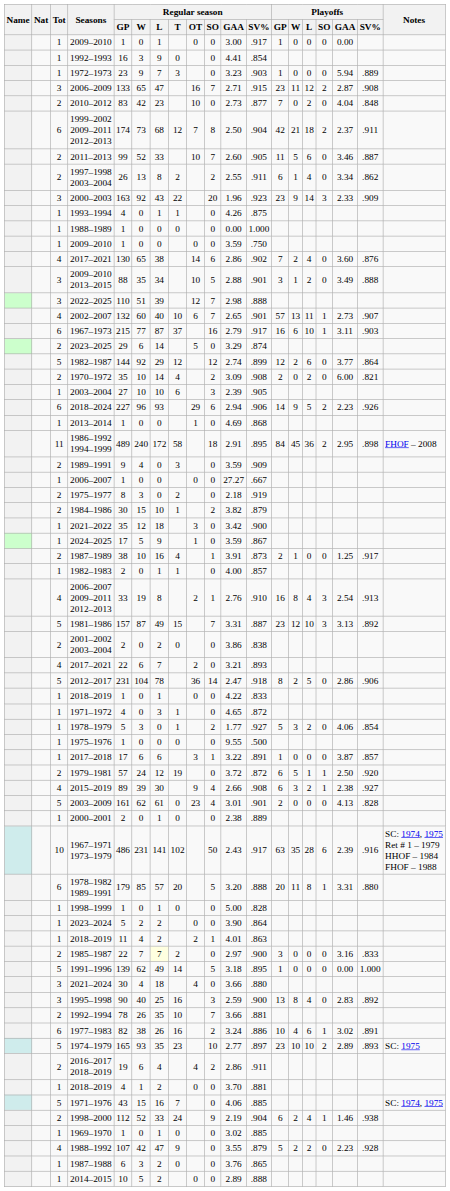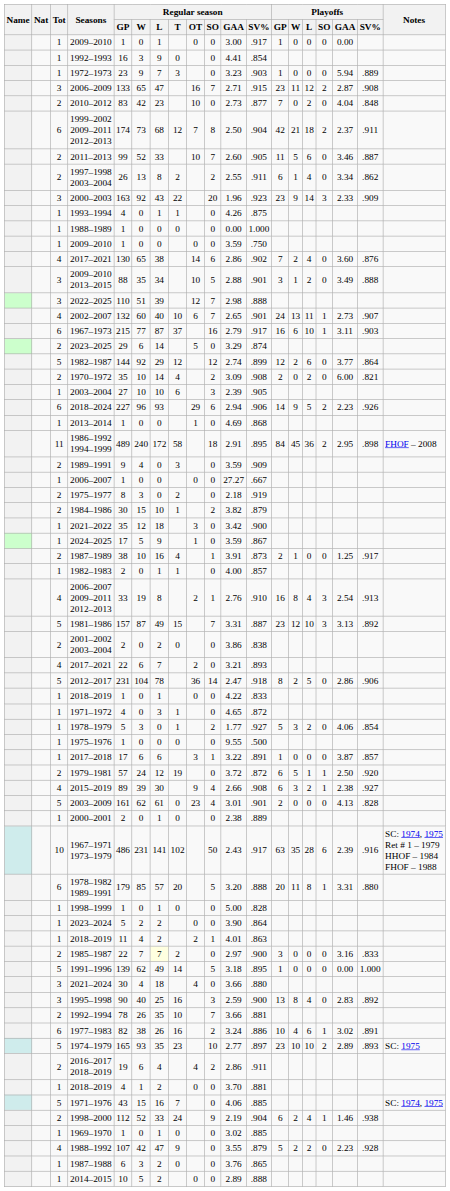2002–2007 | Playoffs / GP: 57 -> 24
